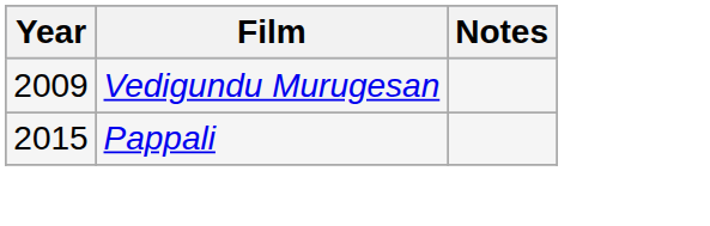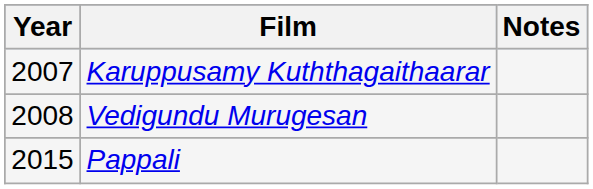+ row: 2007 | Karuppusamy Kuththagaithaarar
Vedigundu Murugesan | Year: 2009 -> 2008
